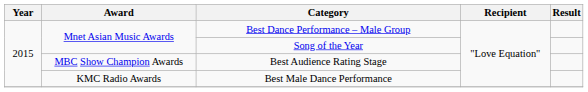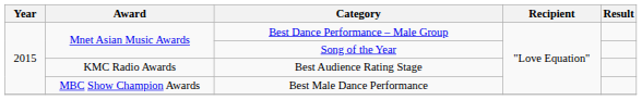Best Audience Rating Stage | Award: MBC Show Champion Awards -> KMC Radio Awards
Best Male Dance Performance | Award: KMC Radio Awards -> MBC Show Champion Awards
